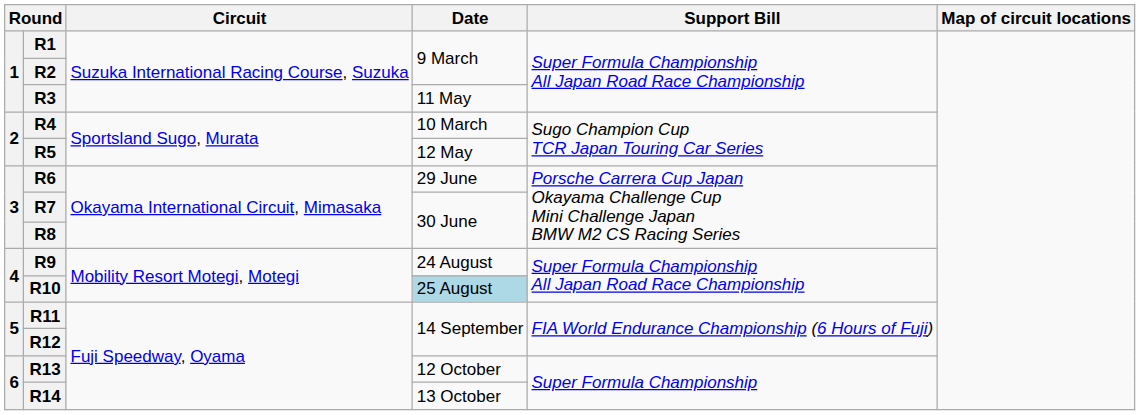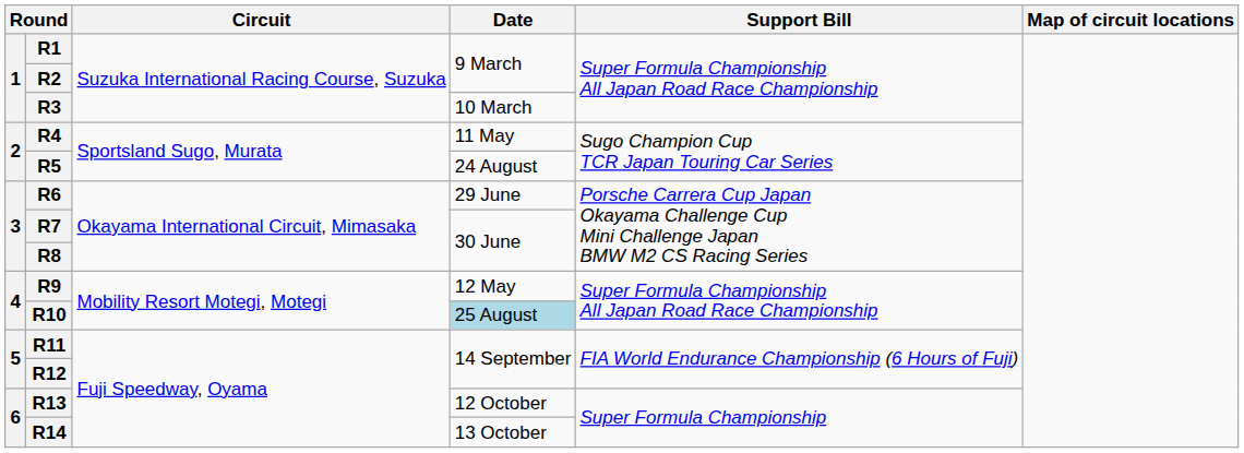R3 | Date: 11 May -> 10 March
R4 | Date: 10 March -> 11 May
R5 | Date: 12 May -> 24 August
R9 | Date: 24 August -> 12 May
